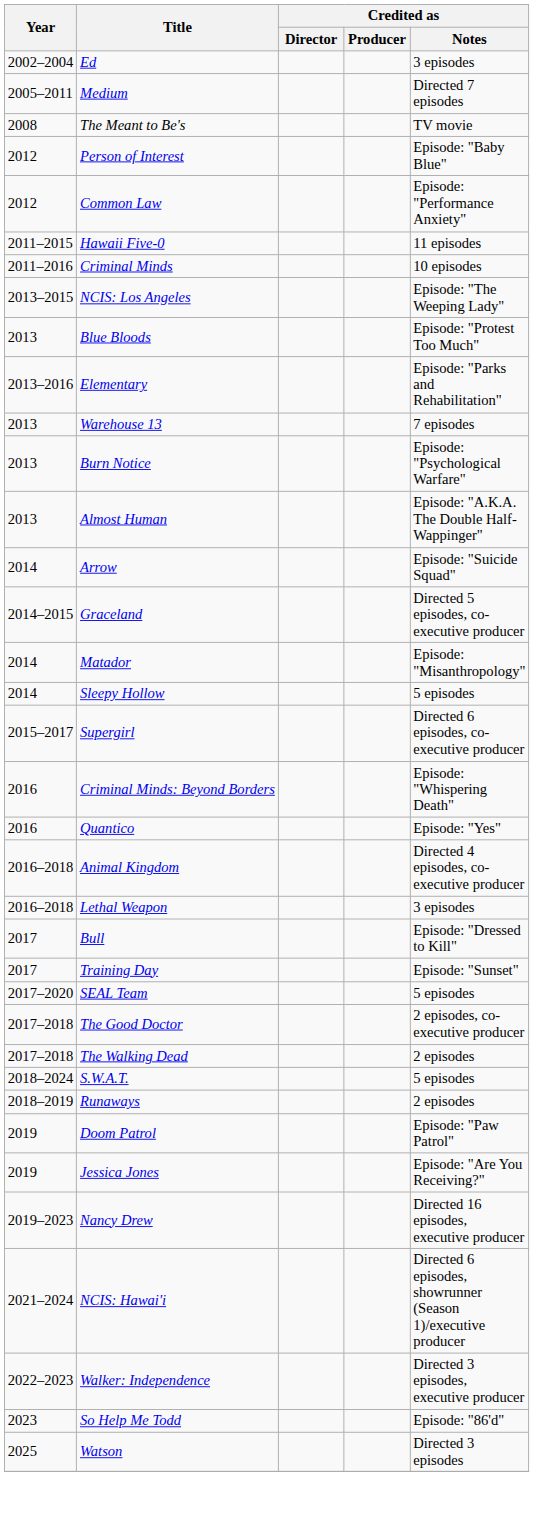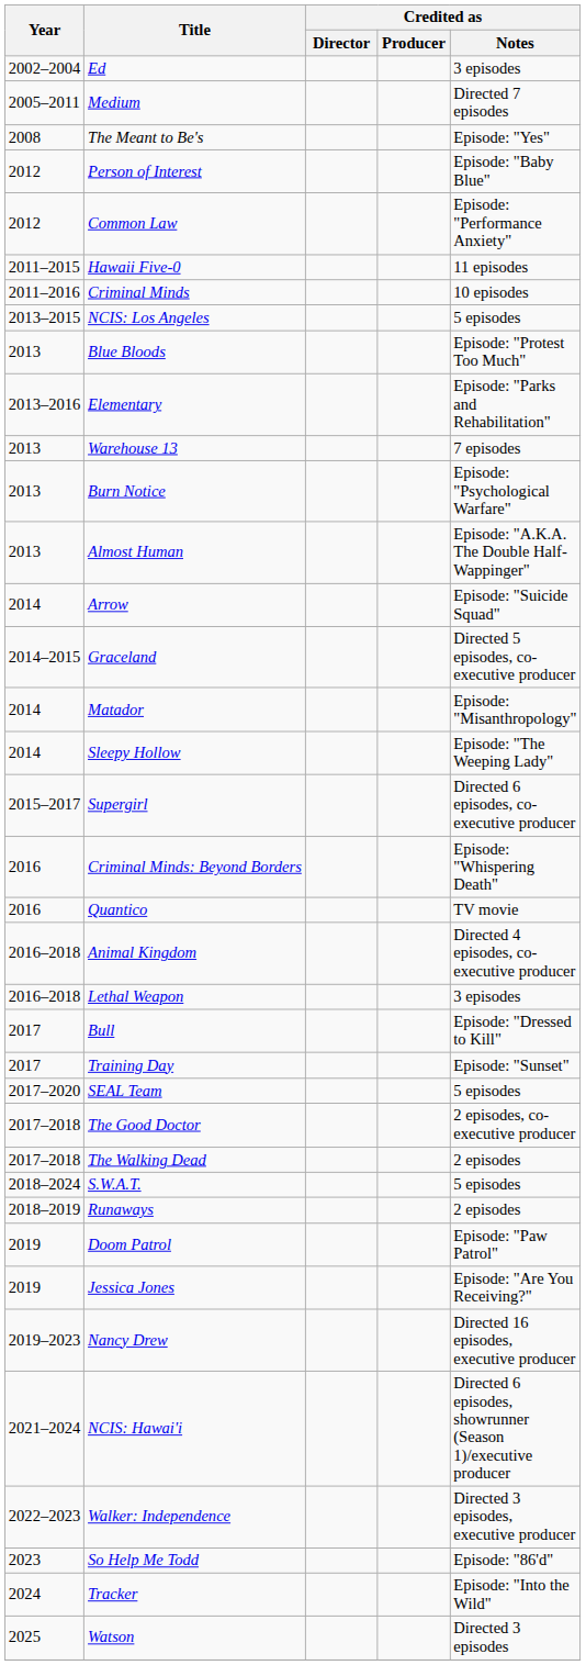The Meant to Be's | Credited as / Notes: TV movie -> Episode: "Yes"
NCIS: Los Angeles | Credited as / Notes: Episode: "The Weeping Lady" -> 5 episodes
Sleepy Hollow | Credited as / Notes: 5 episodes -> Episode: "The Weeping Lady"
Quantico | Credited as / Notes: Episode: "Yes" -> TV movie
+ row: 2024 | Tracker | Episode: "Into the Wild"
